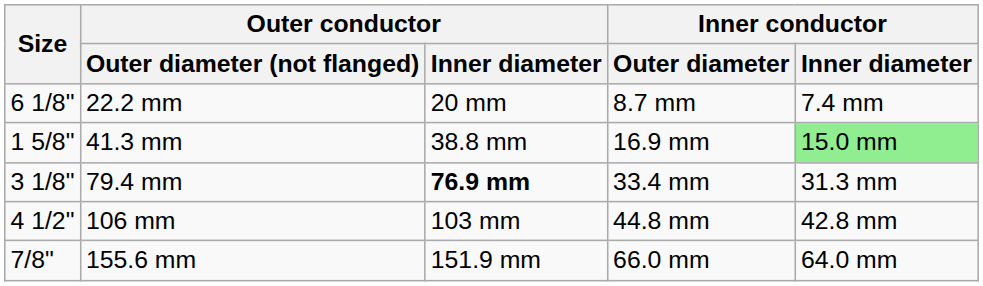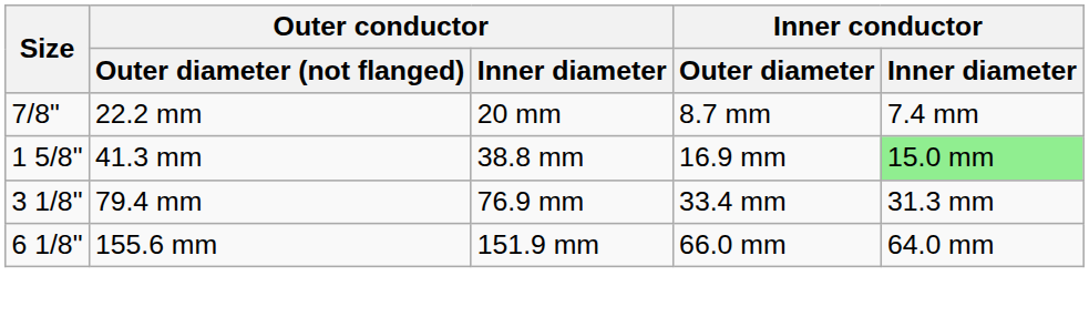22.2 mm | Size: 6 1/8" -> 7/8"
79.4 mm | Outer conductor / Inner diameter: bold -> normal
- row: 4 1/2" | 106 mm | 103 mm | 44.8 mm | 42.8 mm
155.6 mm | Size: 7/8" -> 6 1/8"
